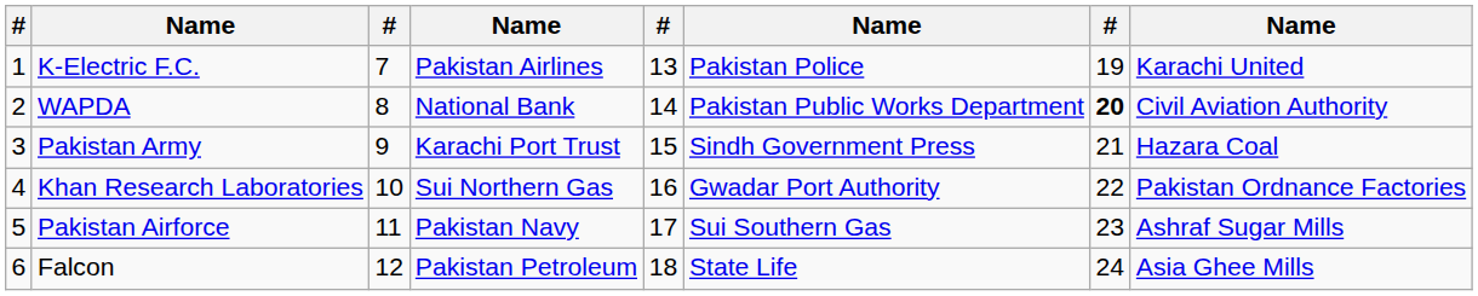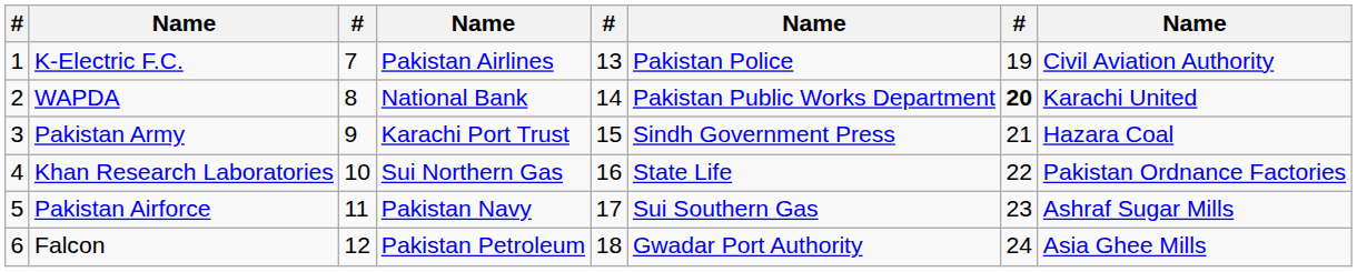K-Electric F.C. | column 8: Karachi United -> Civil Aviation Authority
WAPDA | column 8: Civil Aviation Authority -> Karachi United
Khan Research Laboratories | column 6: Gwadar Port Authority -> State Life
Falcon | column 6: State Life -> Gwadar Port Authority
